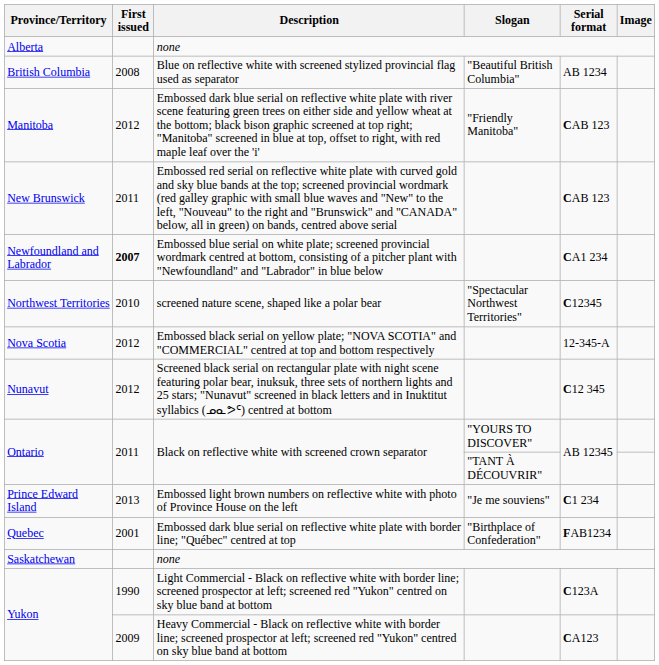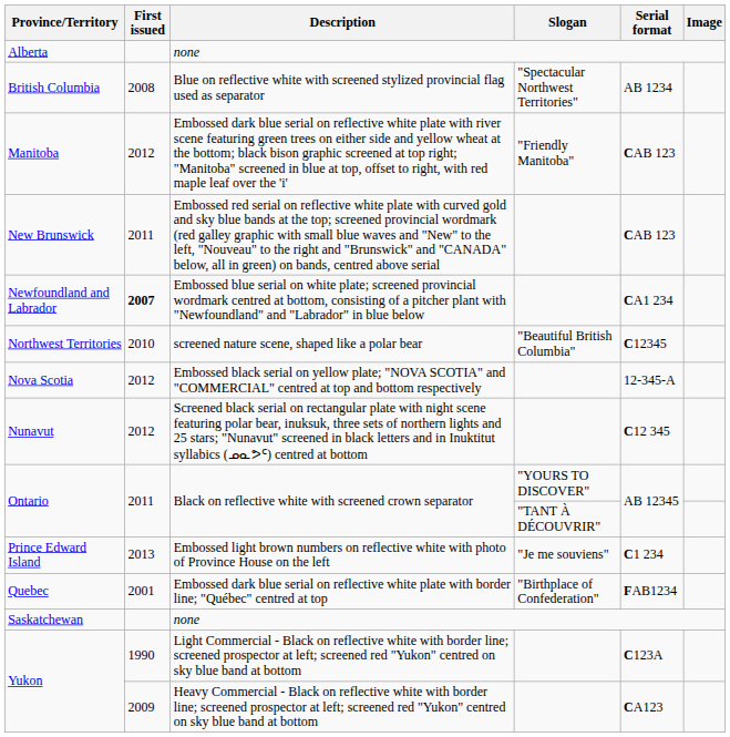British Columbia | Slogan: "Beautiful British Columbia" -> "Spectacular Northwest Territories"
Northwest Territories | Slogan: "Spectacular Northwest Territories" -> "Beautiful British Columbia"
